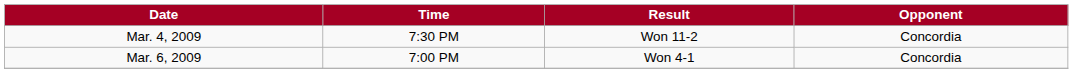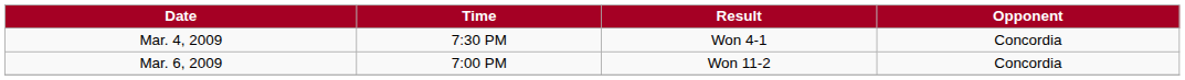Mar. 4, 2009 | Result: Won 11-2 -> Won 4-1
Mar. 6, 2009 | Result: Won 4-1 -> Won 11-2
